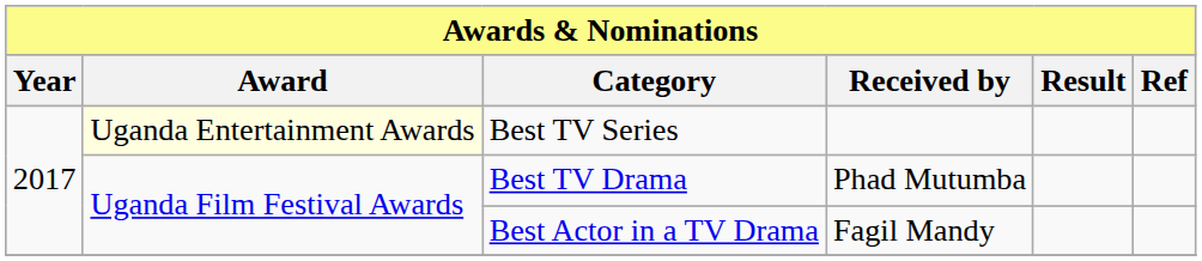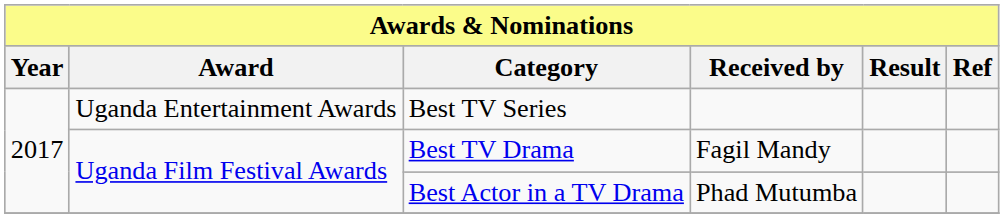Best TV Series | Award: lightyellow background -> no background
Best TV Drama | Received by: Phad Mutumba -> Fagil Mandy
Best Actor in a TV Drama | Received by: Fagil Mandy -> Phad Mutumba
